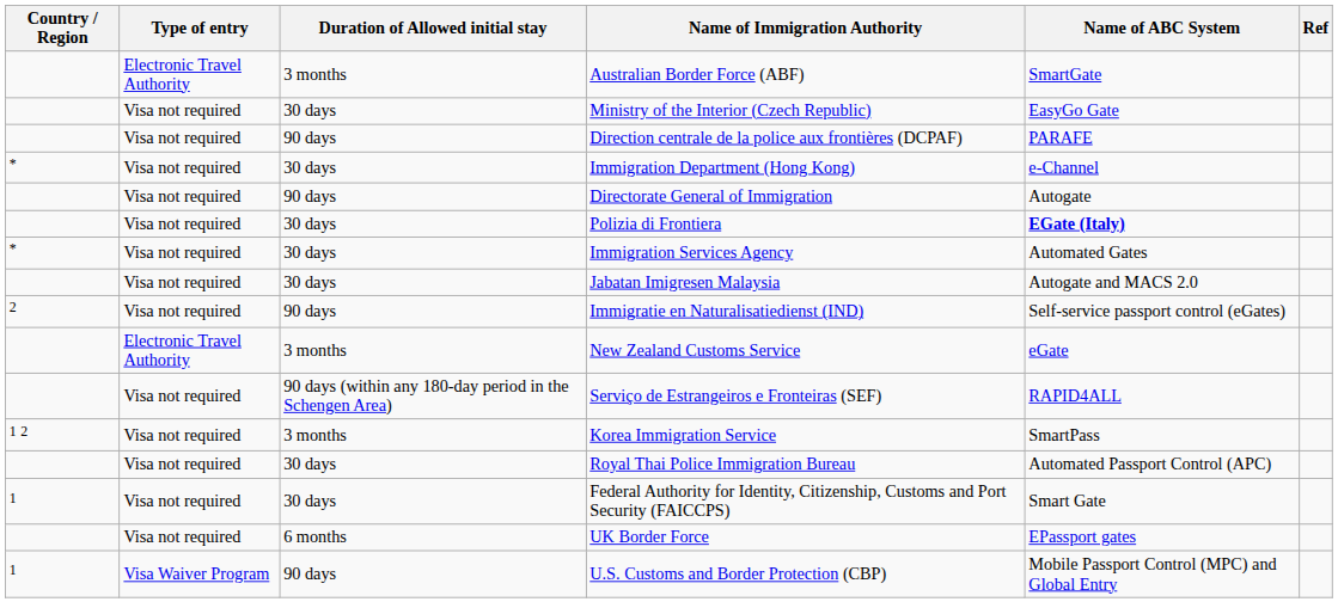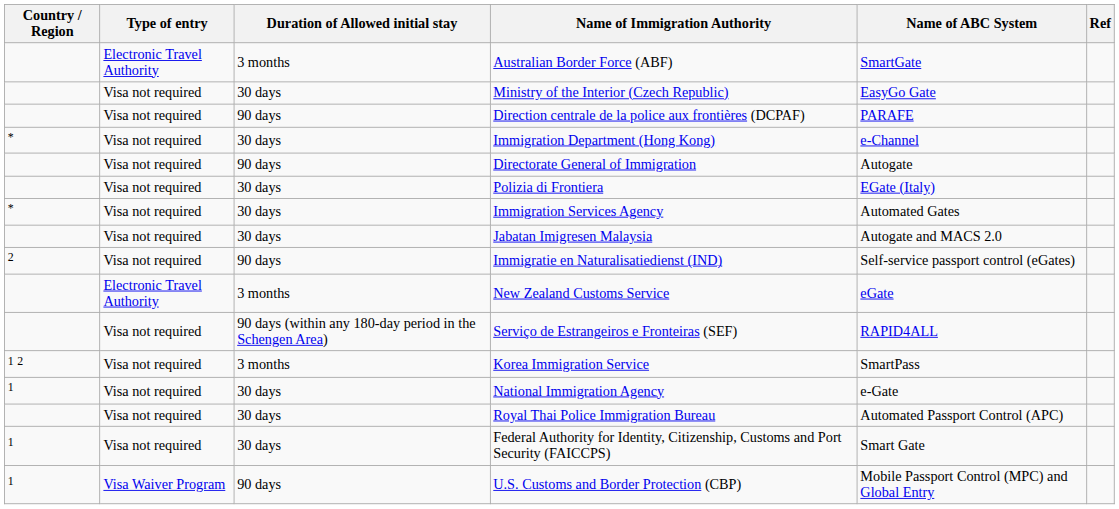Polizia di Frontiera | Name of ABC System: bold -> normal
+ row: 1 | Visa not required | 30 days | National Immigration Agency | e-Gate
- row: Visa not required | 6 months | UK Border Force | EPassport gates
